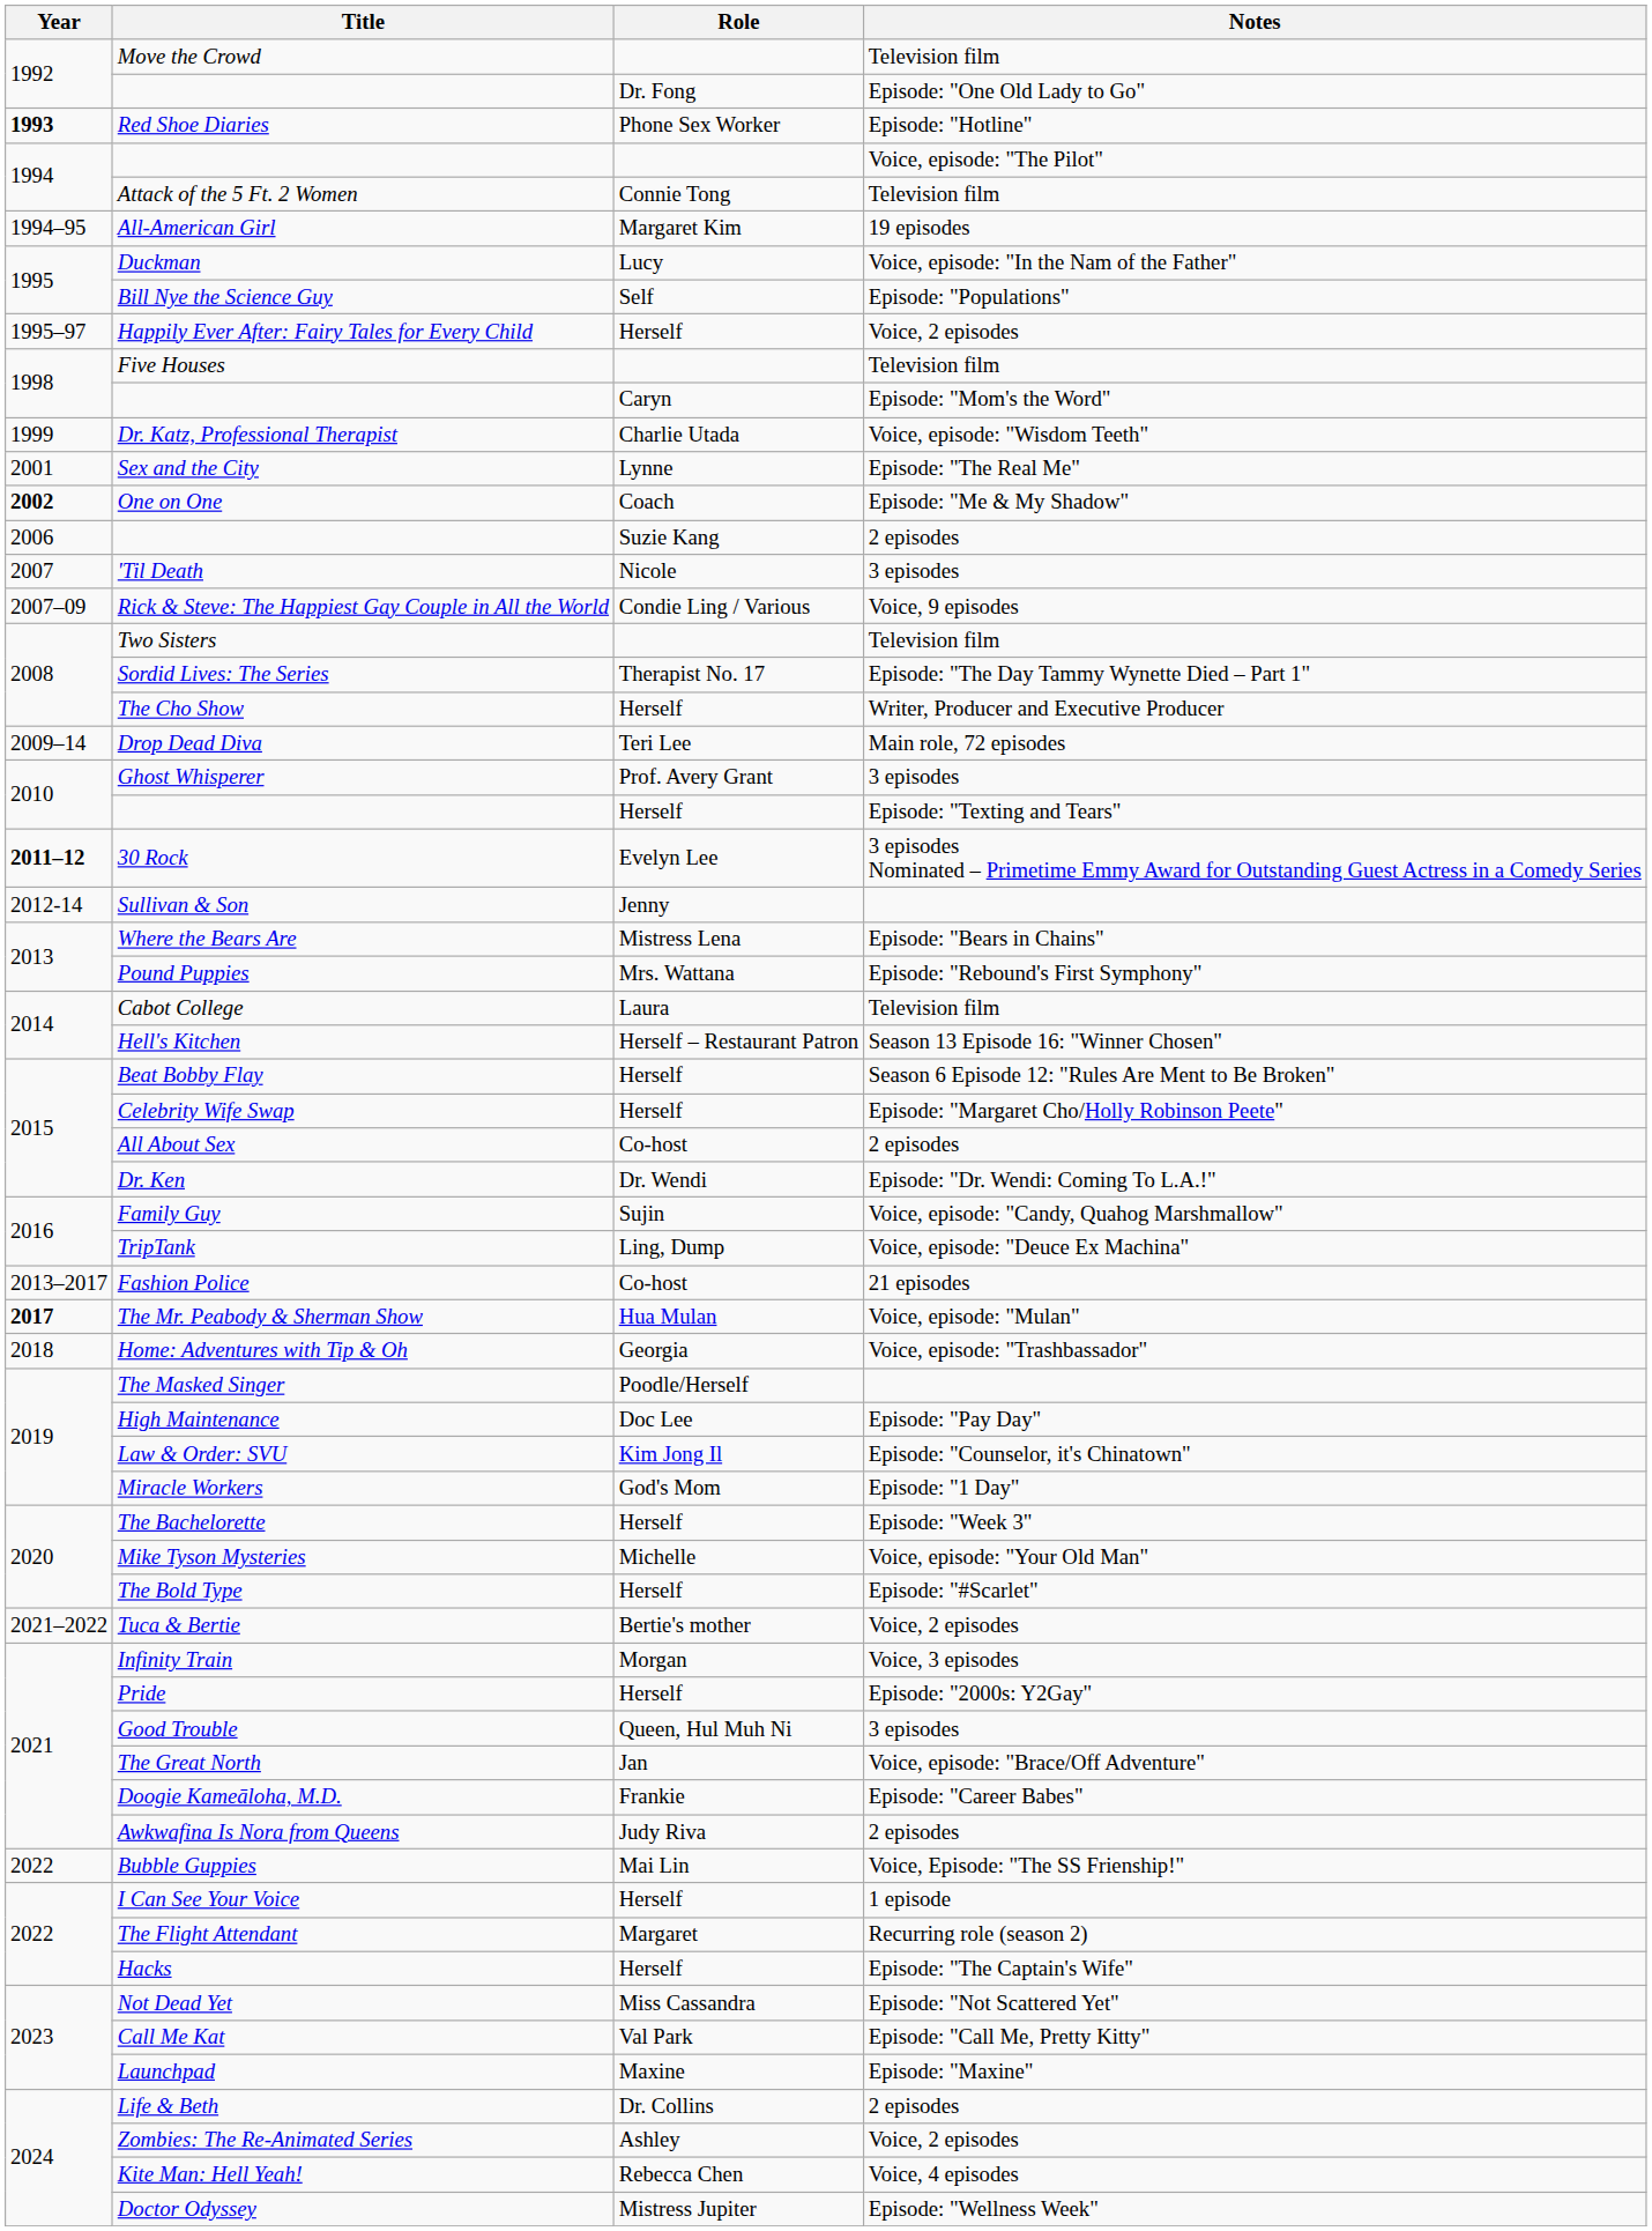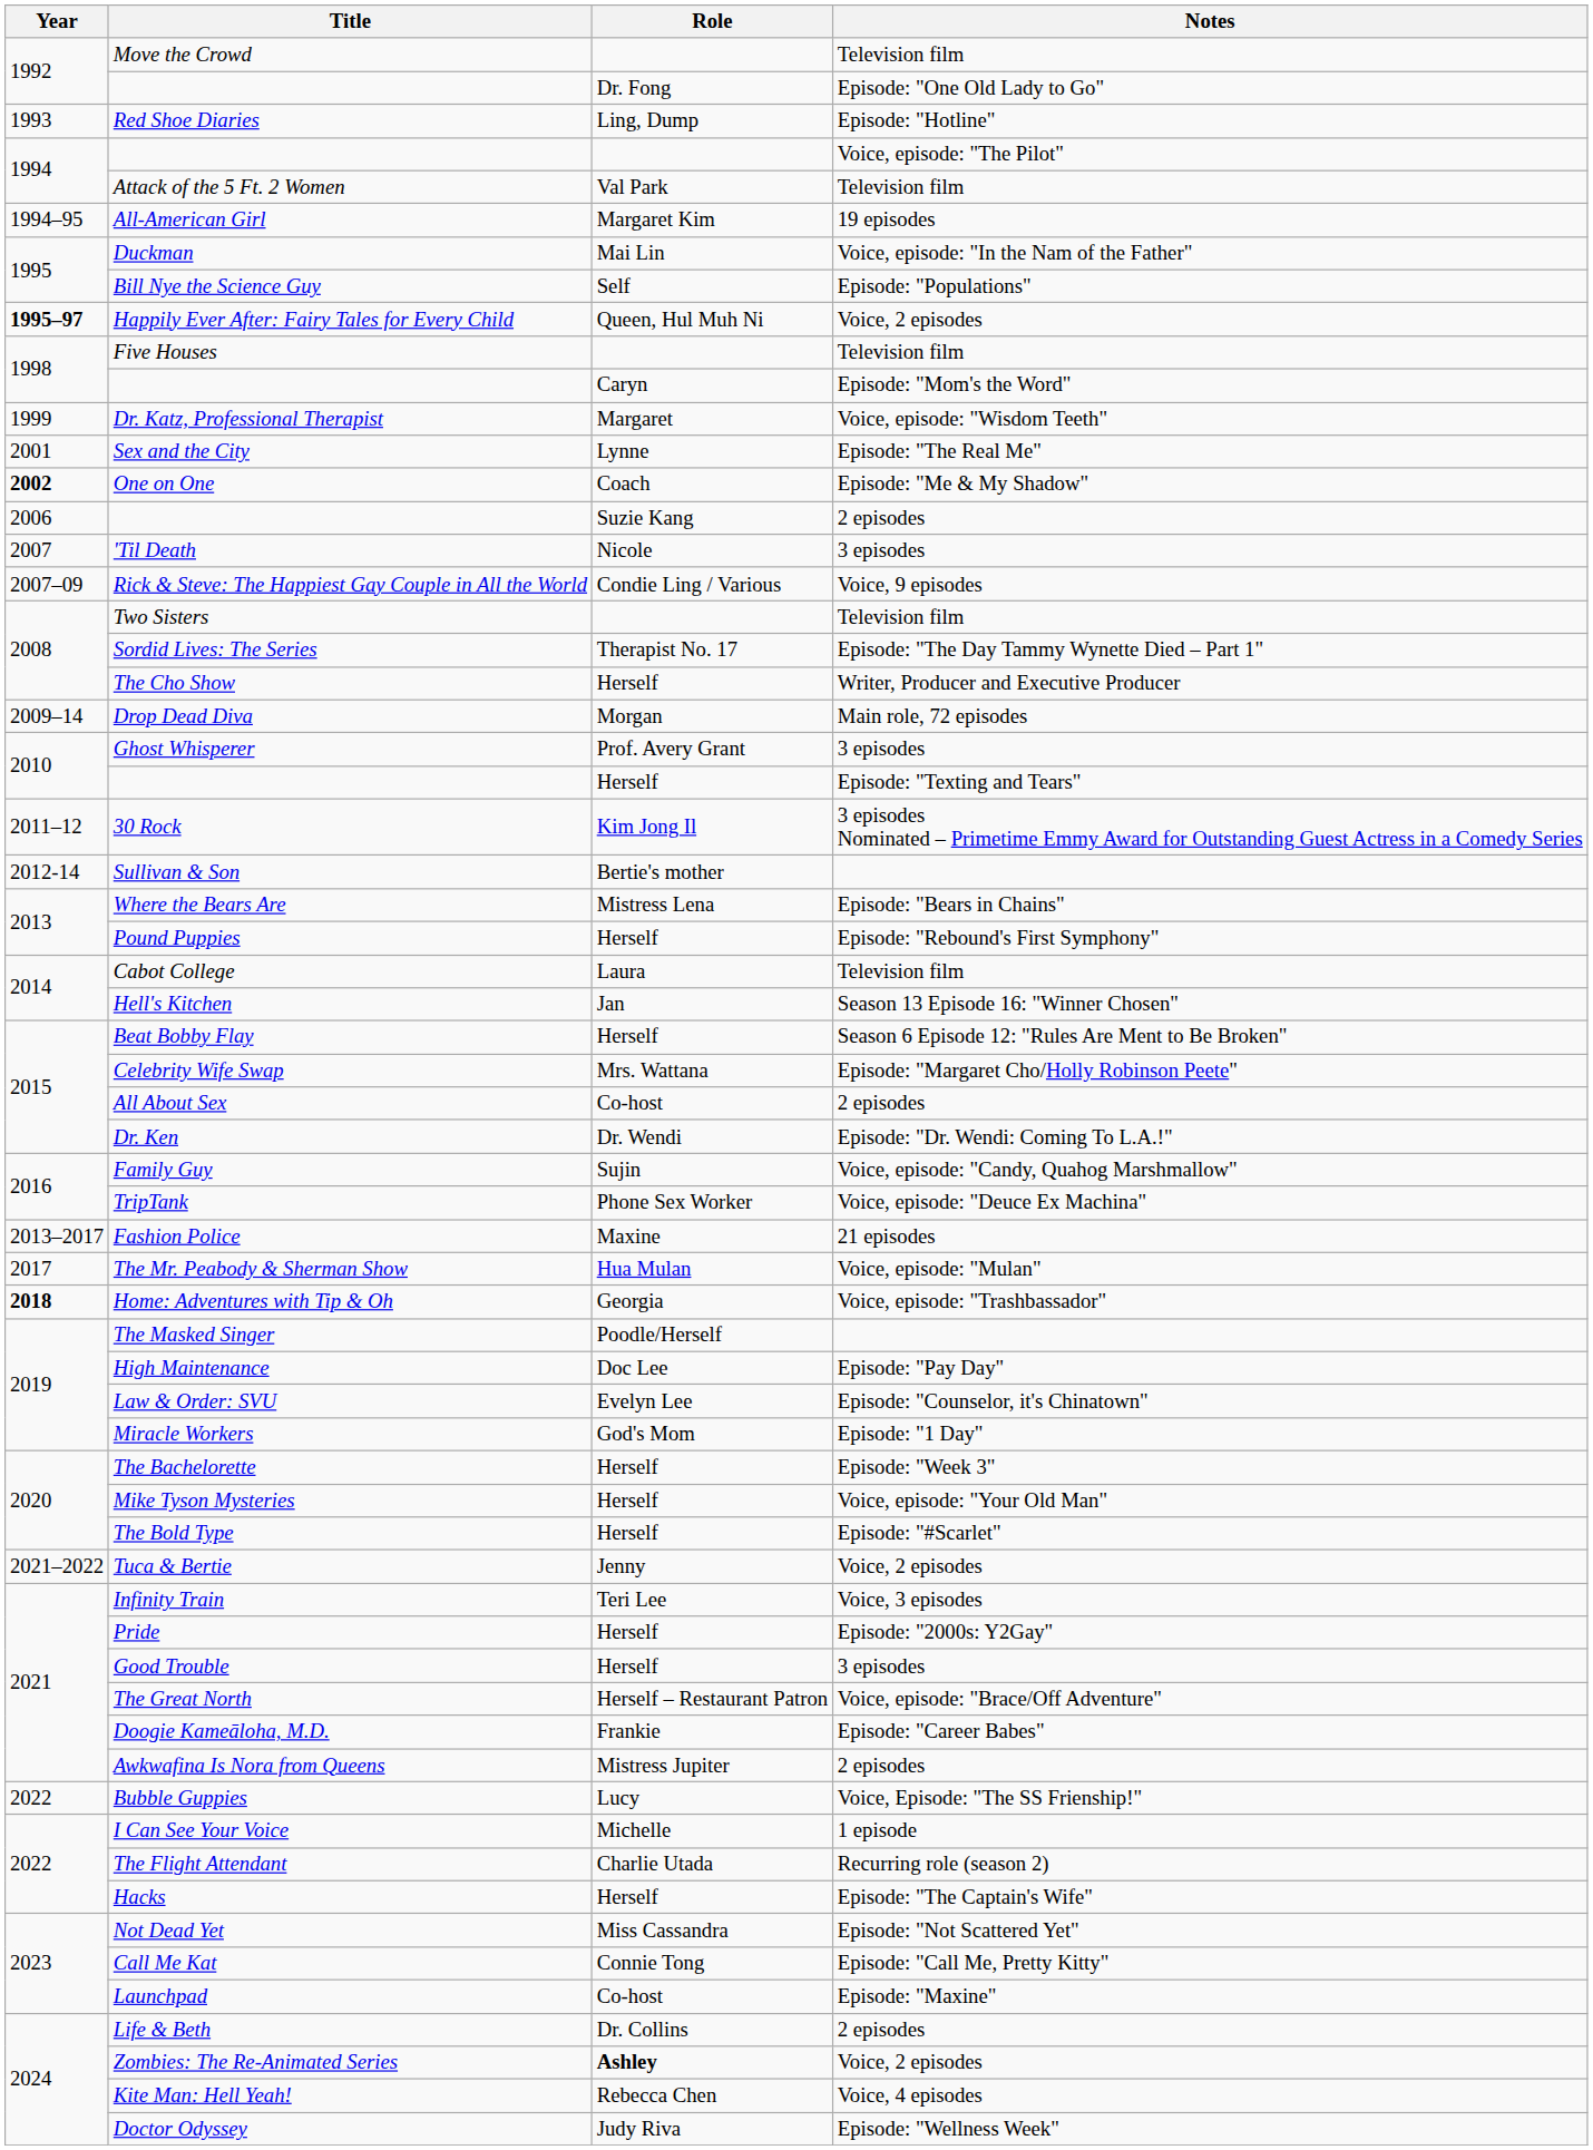Red Shoe Diaries | Year: bold -> normal
Red Shoe Diaries | Role: Phone Sex Worker -> Ling, Dump
Attack of the 5 Ft. 2 Women | Role: Connie Tong -> Val Park
Duckman | Role: Lucy -> Mai Lin
Happily Ever After: Fairy Tales for Every Child | Year: normal -> bold
Happily Ever After: Fairy Tales for Every Child | Role: Herself -> Queen, Hul Muh Ni
Dr. Katz, Professional Therapist | Role: Charlie Utada -> Margaret
Drop Dead Diva | Role: Teri Lee -> Morgan
30 Rock | Year: bold -> normal
30 Rock | Role: Evelyn Lee -> Kim Jong Il
Sullivan & Son | Role: Jenny -> Bertie's mother
Pound Puppies | Role: Mrs. Wattana -> Herself
Hell's Kitchen | Role: Herself – Restaurant Patron -> Jan
Celebrity Wife Swap | Role: Herself -> Mrs. Wattana
TripTank | Role: Ling, Dump -> Phone Sex Worker
Fashion Police | Role: Co-host -> Maxine
The Mr. Peabody & Sherman Show | Year: bold -> normal
Home: Adventures with Tip & Oh | Year: normal -> bold
Law & Order: SVU | Role: Kim Jong Il -> Evelyn Lee
Mike Tyson Mysteries | Role: Michelle -> Herself
Tuca & Bertie | Role: Bertie's mother -> Jenny
Infinity Train | Role: Morgan -> Teri Lee
Good Trouble | Role: Queen, Hul Muh Ni -> Herself
The Great North | Role: Jan -> Herself – Restaurant Patron
Awkwafina Is Nora from Queens | Role: Judy Riva -> Mistress Jupiter
Bubble Guppies | Role: Mai Lin -> Lucy
I Can See Your Voice | Role: Herself -> Michelle
The Flight Attendant | Role: Margaret -> Charlie Utada
Call Me Kat | Role: Val Park -> Connie Tong
Launchpad | Role: Maxine -> Co-host
Zombies: The Re-Animated Series | Role: normal -> bold
Doctor Odyssey | Role: Mistress Jupiter -> Judy Riva
